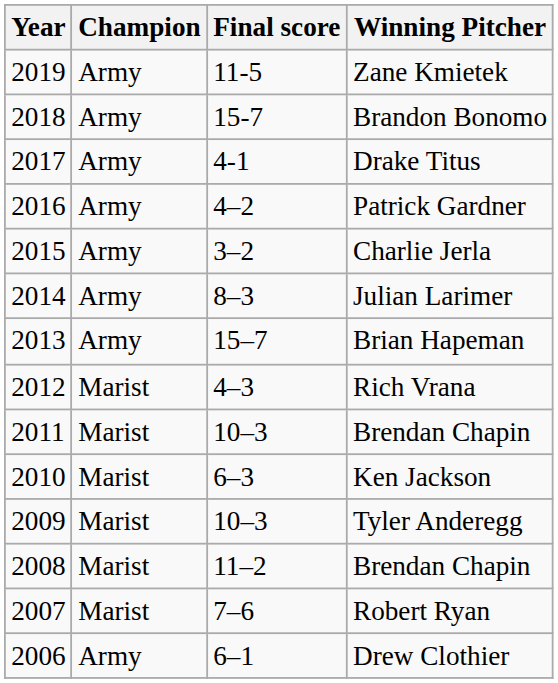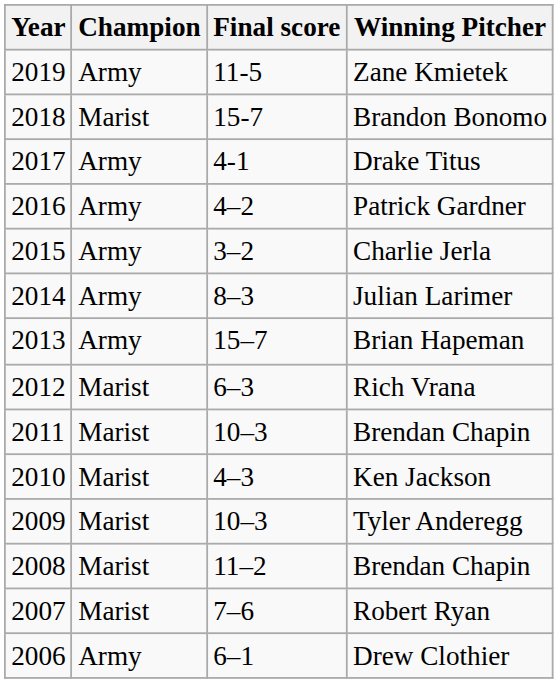Brandon Bonomo | Champion: Army -> Marist
Rich Vrana | Final score: 4–3 -> 6–3
Ken Jackson | Final score: 6–3 -> 4–3
